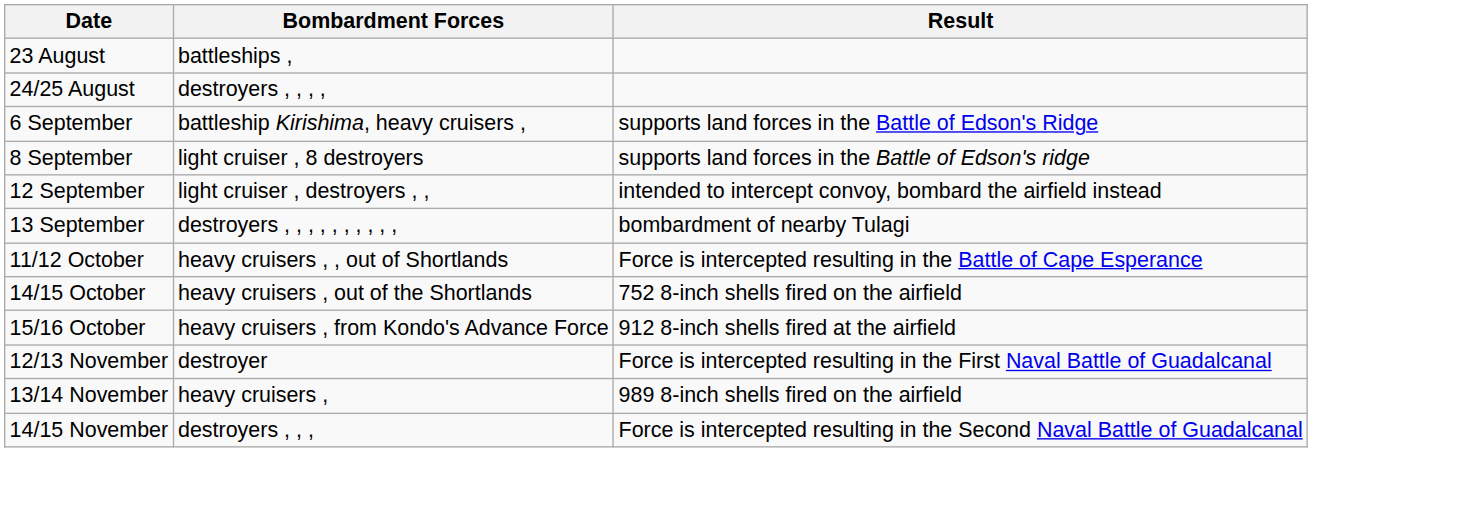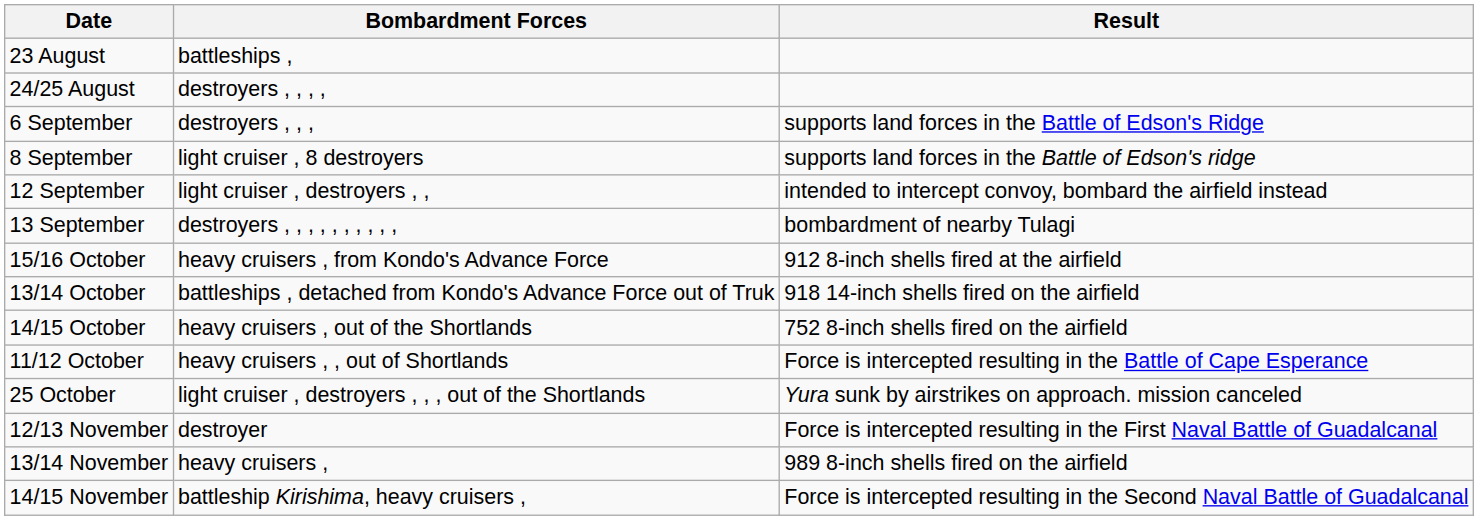6 September | Bombardment Forces: battleship Kirishima, heavy cruisers , -> destroyers , , ,
rows swapped: 11/12 October <-> 15/16 October
+ row: 13/14 October | battleships , detached from Kondo's Advance Force out of Truk | 918 14-inch shells fired on the airfield
+ row: 25 October | light cruiser , destroyers , , , out of the Shortlands | Yura sunk by airstrikes on approach. mission canceled
14/15 November | Bombardment Forces: destroyers , , , -> battleship Kirishima, heavy cruisers ,
